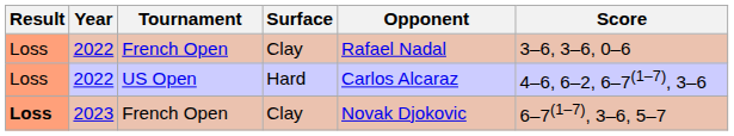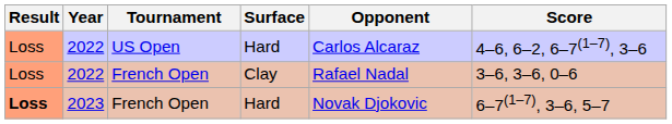rows swapped: 2022 / French Open <-> 2022 / US Open
2023 | Surface: Clay -> Hard
